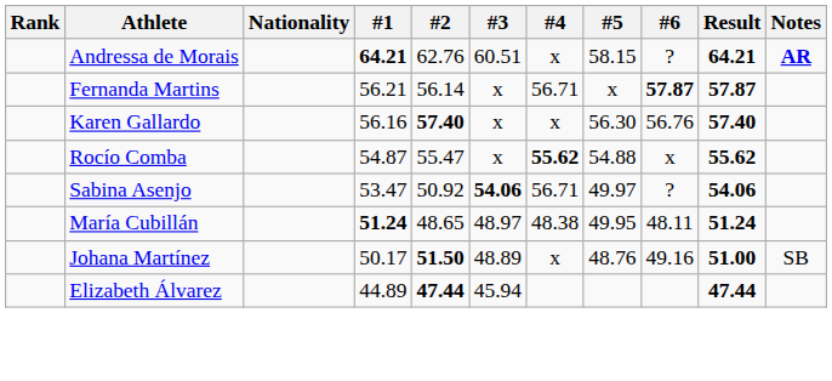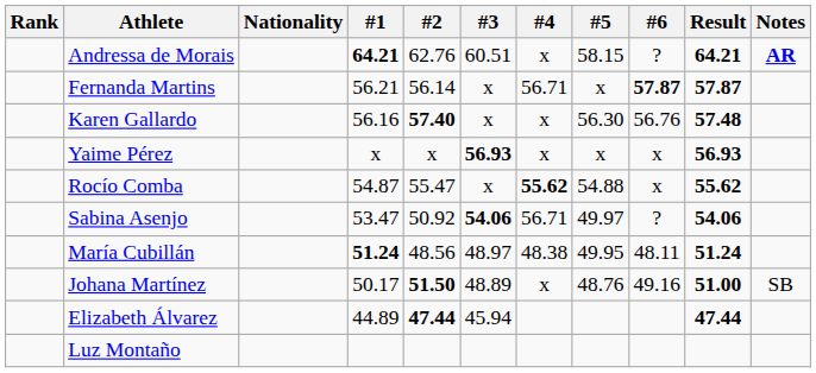Karen Gallardo | Result: 57.40 -> 57.48
+ row: Yaime Pérez | x | x | 56.93 | x | x | x | 56.93
María Cubillán | #2: 48.65 -> 48.56
+ row: Luz Montaño
